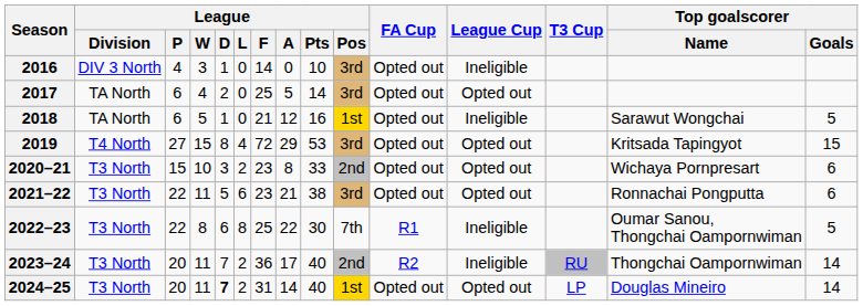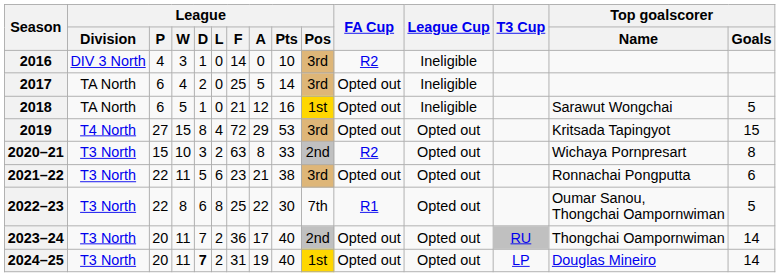2016 | FA Cup: Opted out -> R2
2017 | League Cup: Opted out -> Ineligible
2020–21 | League / F: 23 -> 63
2020–21 | FA Cup: Opted out -> R2
2020–21 | Top goalscorer / Goals: 6 -> 8
2022–23 | League Cup: Ineligible -> Opted out
2023–24 | FA Cup: R2 -> Opted out
2023–24 | League Cup: Ineligible -> Opted out
2024–25 | League / A: 14 -> 19
